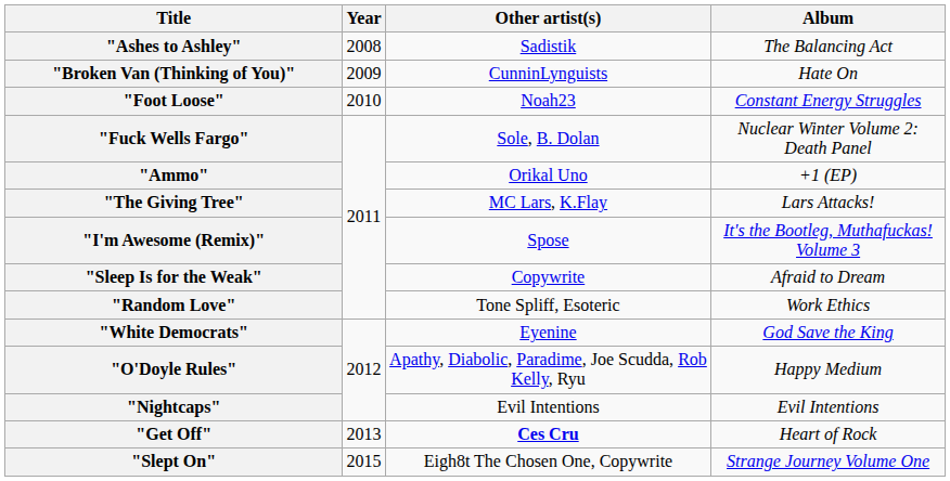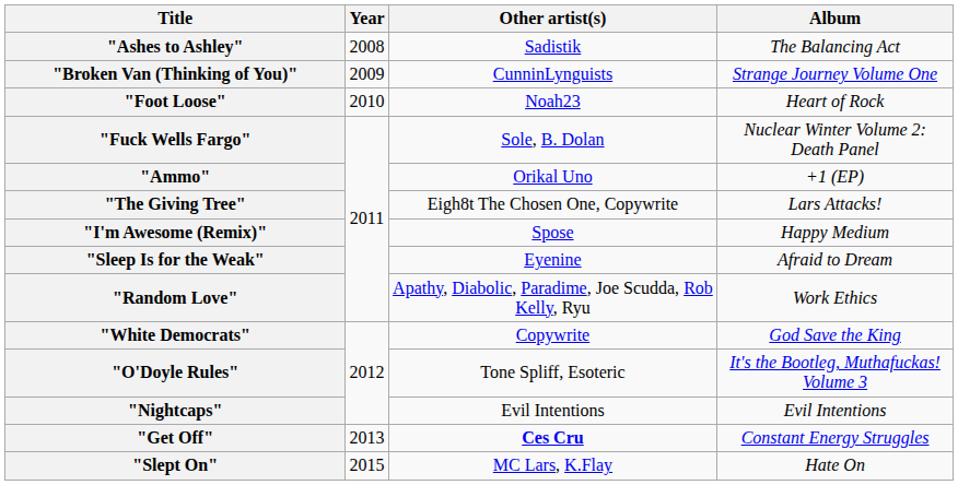"Broken Van (Thinking of You)" | Album: Hate On -> Strange Journey Volume One
"Foot Loose" | Album: Constant Energy Struggles -> Heart of Rock
"The Giving Tree" | Other artist(s): MC Lars, K.Flay -> Eigh8t The Chosen One, Copywrite
"I'm Awesome (Remix)" | Album: It's the Bootleg, Muthafuckas! Volume 3 -> Happy Medium
"Sleep Is for the Weak" | Other artist(s): Copywrite -> Eyenine
"Random Love" | Other artist(s): Tone Spliff, Esoteric -> Apathy, Diabolic, Paradime, Joe Scudda, Rob Kelly, Ryu
"White Democrats" | Other artist(s): Eyenine -> Copywrite
"O'Doyle Rules" | Other artist(s): Apathy, Diabolic, Paradime, Joe Scudda, Rob Kelly, Ryu -> Tone Spliff, Esoteric
"O'Doyle Rules" | Album: Happy Medium -> It's the Bootleg, Muthafuckas! Volume 3
"Get Off" | Album: Heart of Rock -> Constant Energy Struggles
"Slept On" | Other artist(s): Eigh8t The Chosen One, Copywrite -> MC Lars, K.Flay
"Slept On" | Album: Strange Journey Volume One -> Hate On
